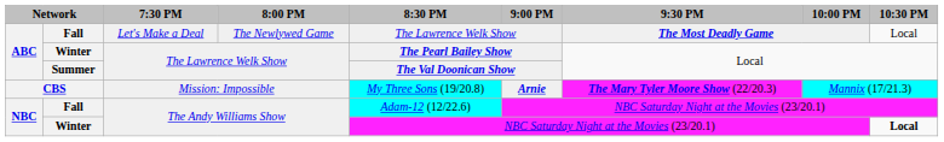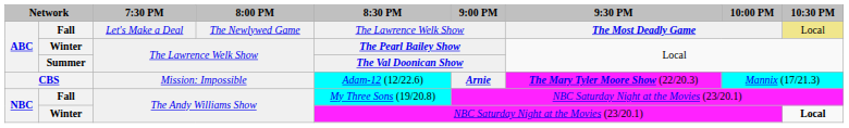Fall / Let's Make a Deal | 10:30 PM: no background -> khaki background
CBS | 8:30 PM: My Three Sons (19/20.8) -> Adam-12 (12/22.6)
Fall / The Andy Williams Show | 8:30 PM: Adam-12 (12/22.6) -> My Three Sons (19/20.8)
